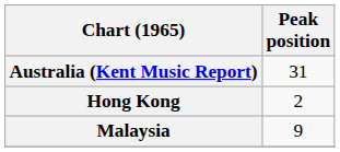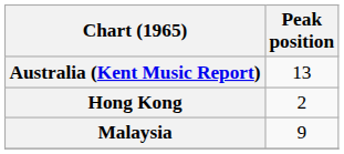Australia (Kent Music Report) | Peak position: 31 -> 13
